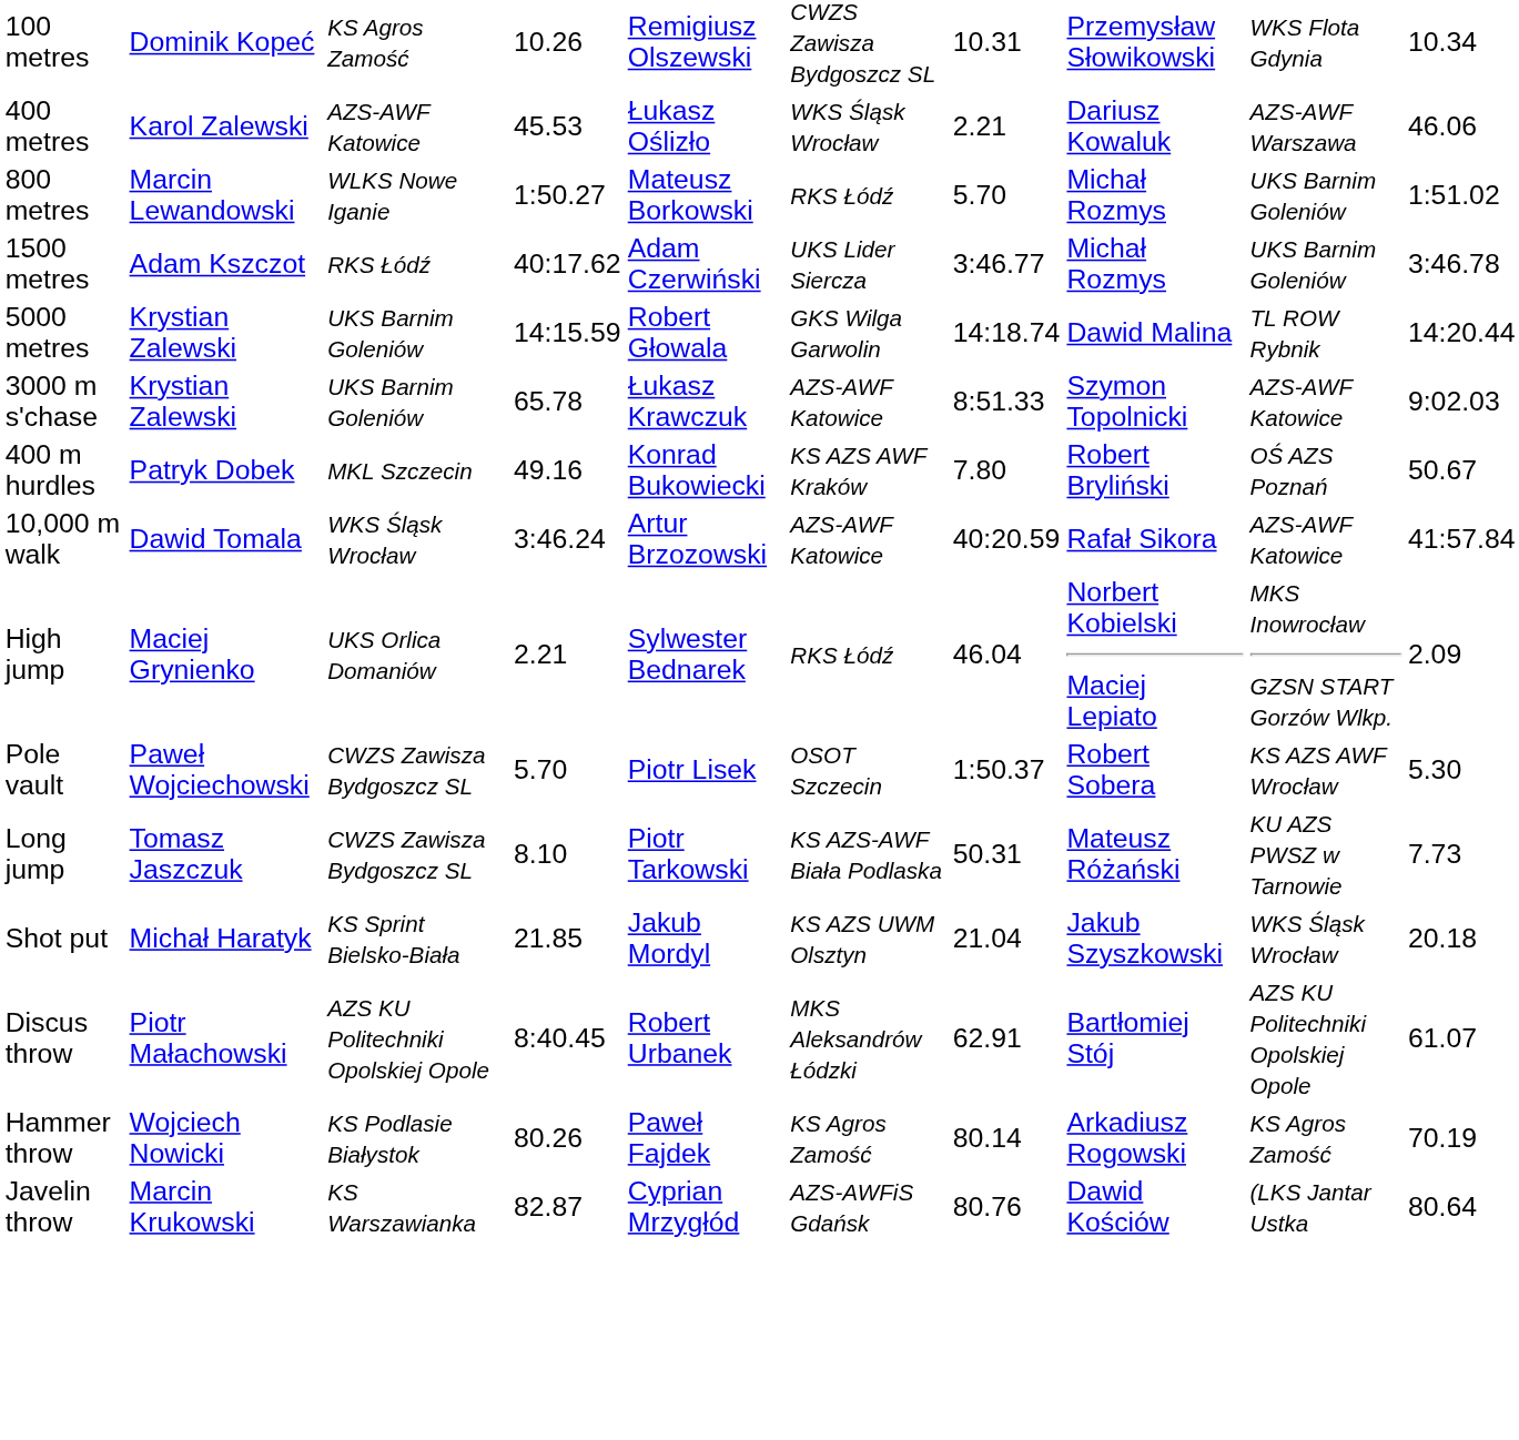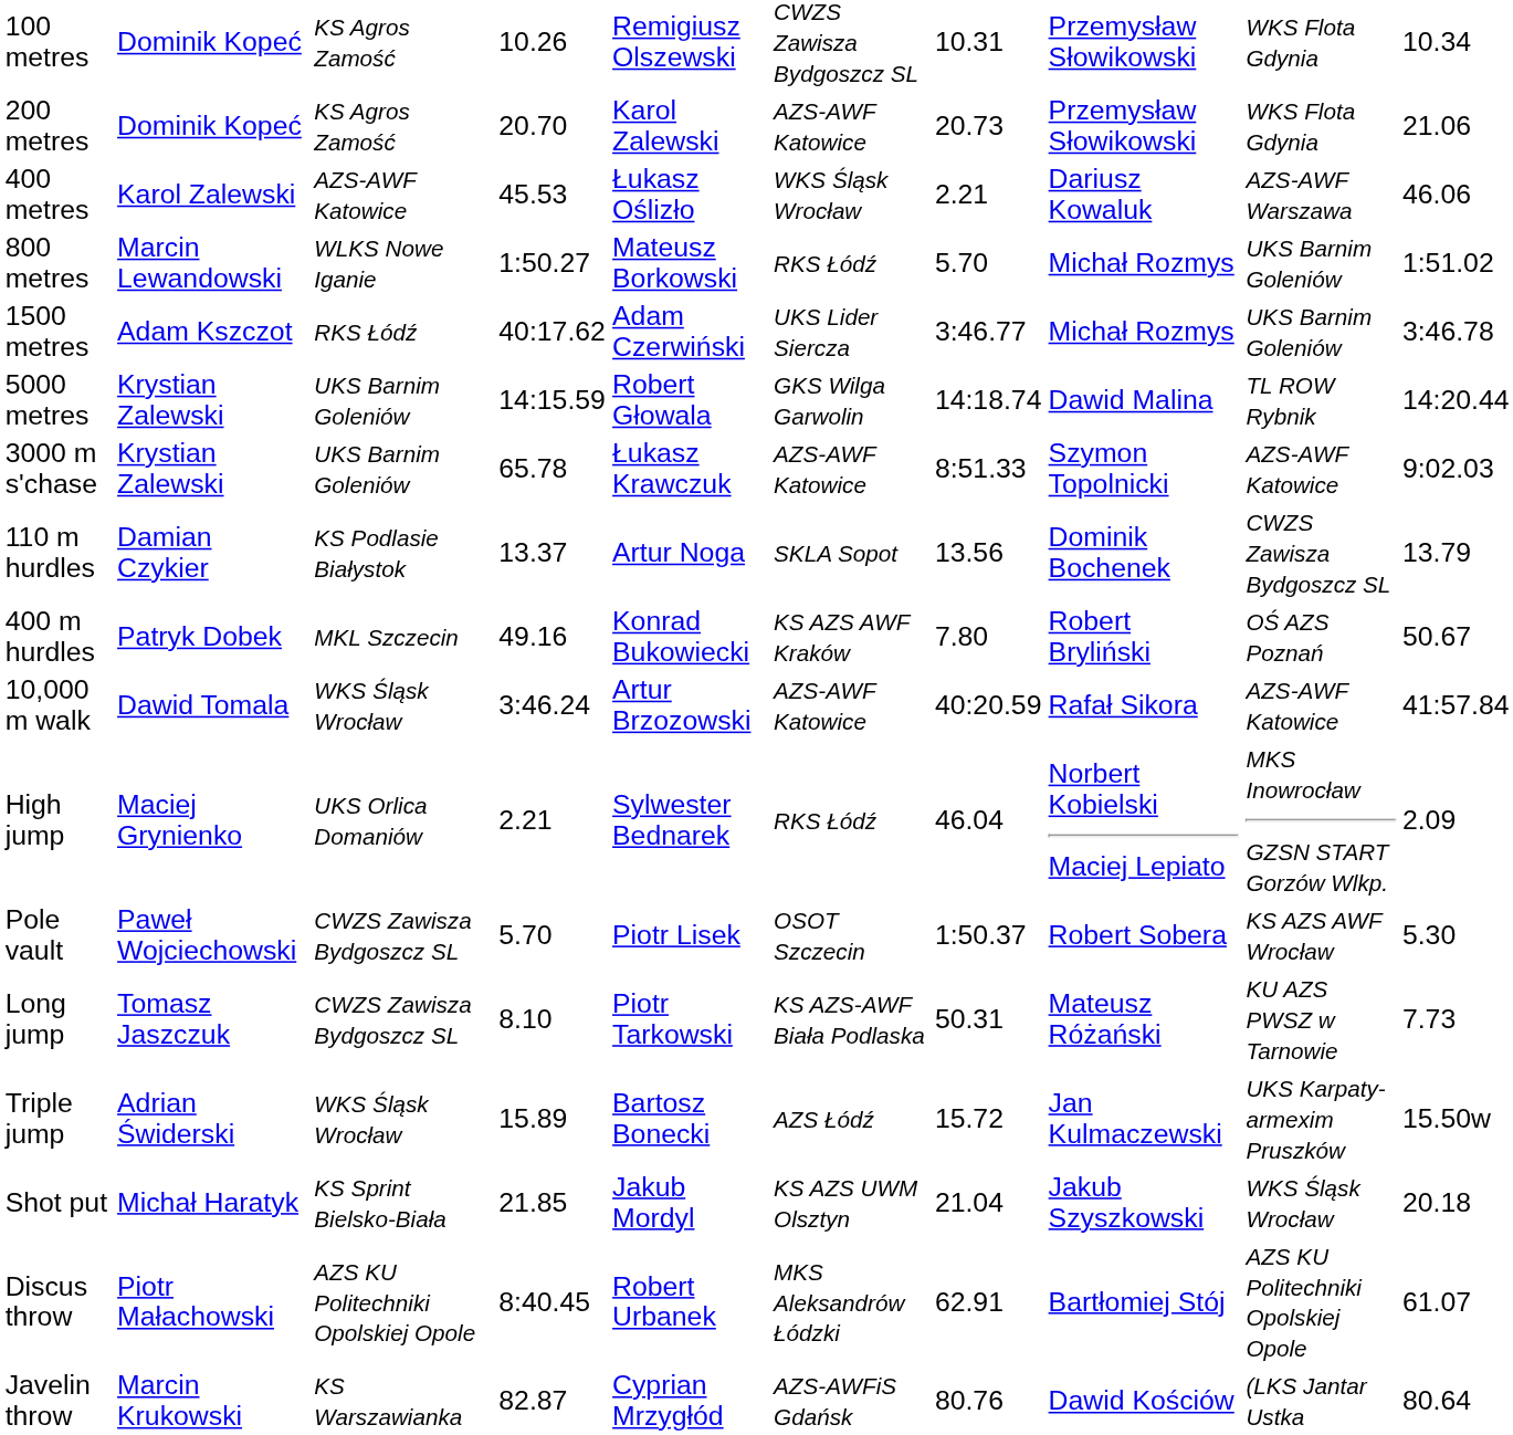+ row: 200 metres | Dominik Kopeć | KS Agros Zamość | 20.70 | Karol Zalewski | AZS-AWF Katowice | 20.73 | Przemysław Słowikowski | WKS Flota Gdynia | 21.06
+ row: 110 m hurdles | Damian Czykier | KS Podlasie Białystok | 13.37 | Artur Noga | SKLA Sopot | 13.56 | Dominik Bochenek | CWZS Zawisza Bydgoszcz SL | 13.79
+ row: Triple jump | Adrian Świderski | WKS Śląsk Wrocław | 15.89 | Bartosz Bonecki | AZS Łódź | 15.72 | Jan Kulmaczewski | UKS Karpaty-armexim Pruszków | 15.50w
- row: Hammer throw | Wojciech Nowicki | KS Podlasie Białystok | 80.26 | Paweł Fajdek | KS Agros Zamość | 80.14 | Arkadiusz Rogowski | KS Agros Zamość | 70.19
